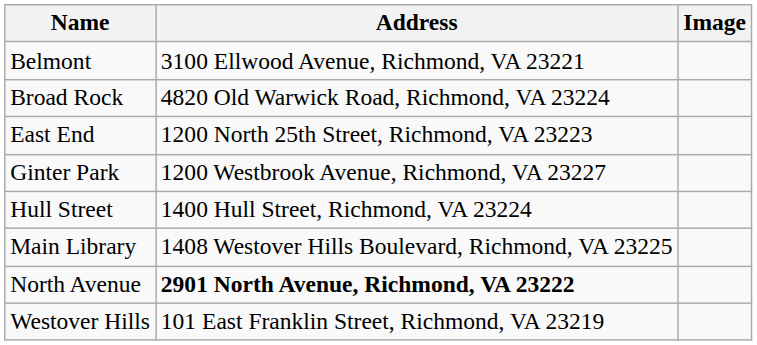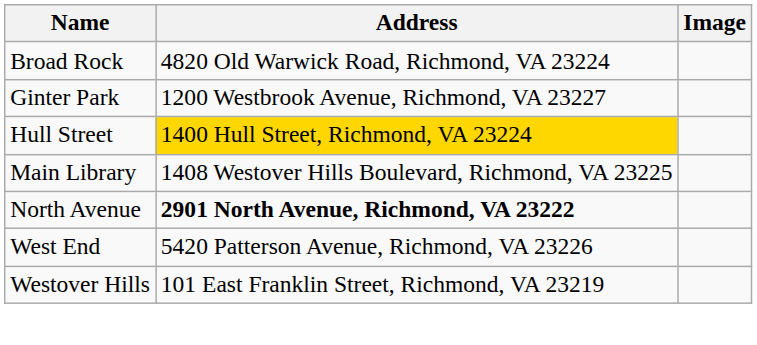- row: Belmont | 3100 Ellwood Avenue, Richmond, VA 23221
- row: East End | 1200 North 25th Street, Richmond, VA 23223
Hull Street | Address: no background -> gold background
+ row: West End | 5420 Patterson Avenue, Richmond, VA 23226
